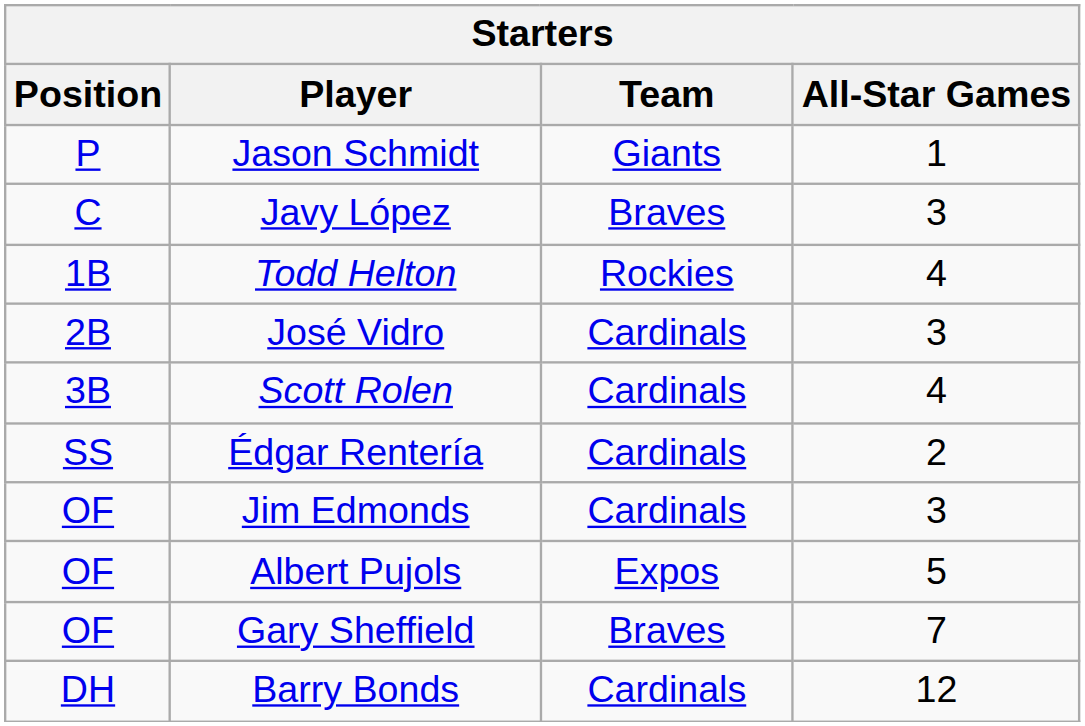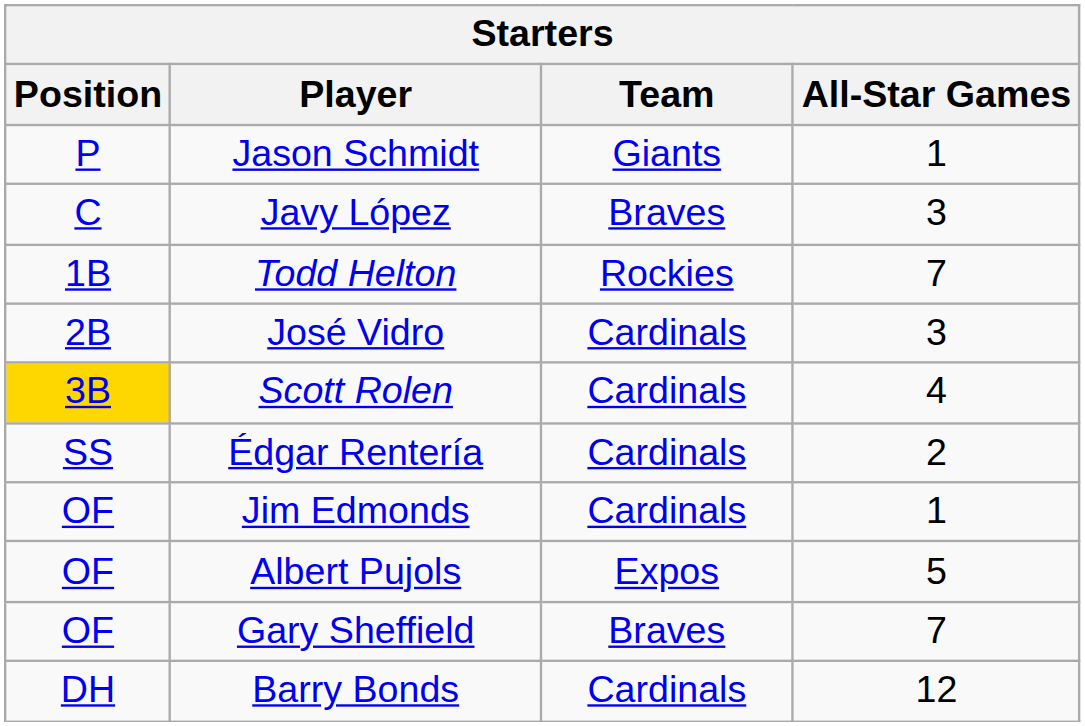Todd Helton | All-Star Games: 4 -> 7
Scott Rolen | Position: no background -> gold background
Jim Edmonds | All-Star Games: 3 -> 1
